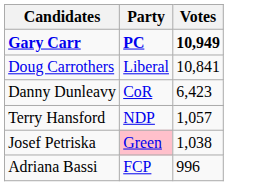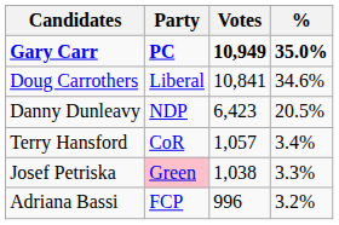+ column: % | 35.0% | 34.6% | 20.5% | 3.4% | 3.3% | 3.2%
Danny Dunleavy | Party: CoR -> NDP
Terry Hansford | Party: NDP -> CoR
